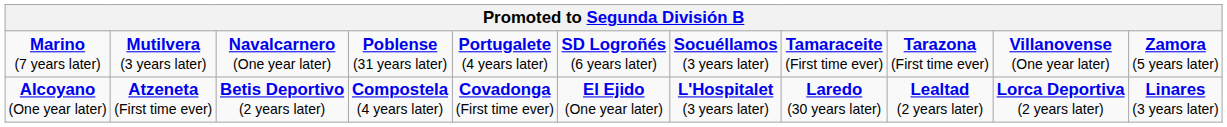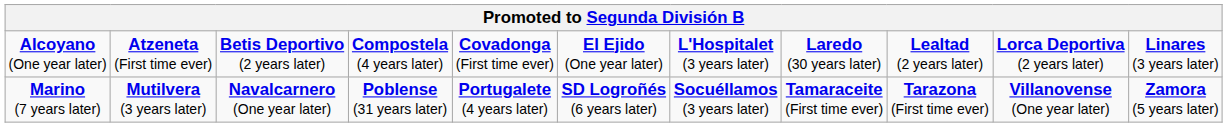rows swapped: Alcoyano (One year later) <-> Marino (7 years later)
